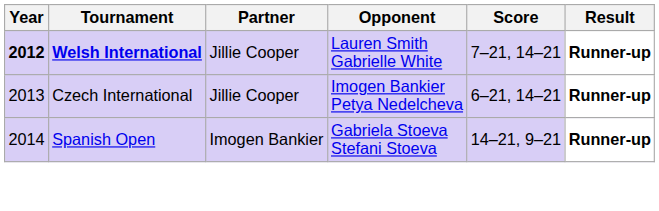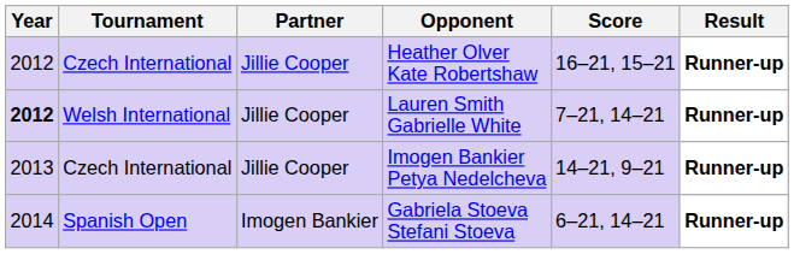+ row: 2012 | Czech International | Jillie Cooper | Heather Olver Kate Robertshaw | 16–21, 15–21 | Runner-up
Lauren Smith Gabrielle White | Tournament: bold -> normal
Imogen Bankier Petya Nedelcheva | Score: 6–21, 14–21 -> 14–21, 9–21
Gabriela Stoeva Stefani Stoeva | Score: 14–21, 9–21 -> 6–21, 14–21
